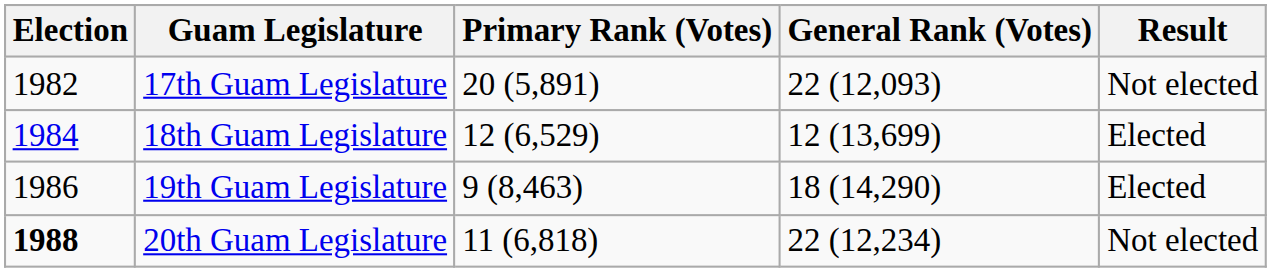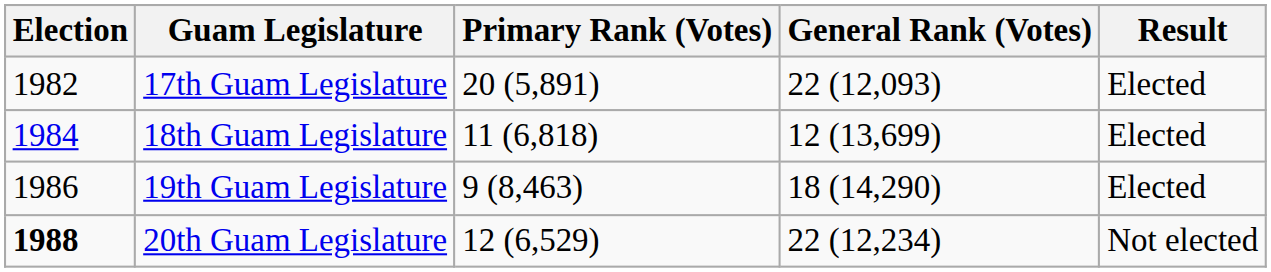17th Guam Legislature | Result: Not elected -> Elected
18th Guam Legislature | Primary Rank (Votes): 12 (6,529) -> 11 (6,818)
20th Guam Legislature | Primary Rank (Votes): 11 (6,818) -> 12 (6,529)
